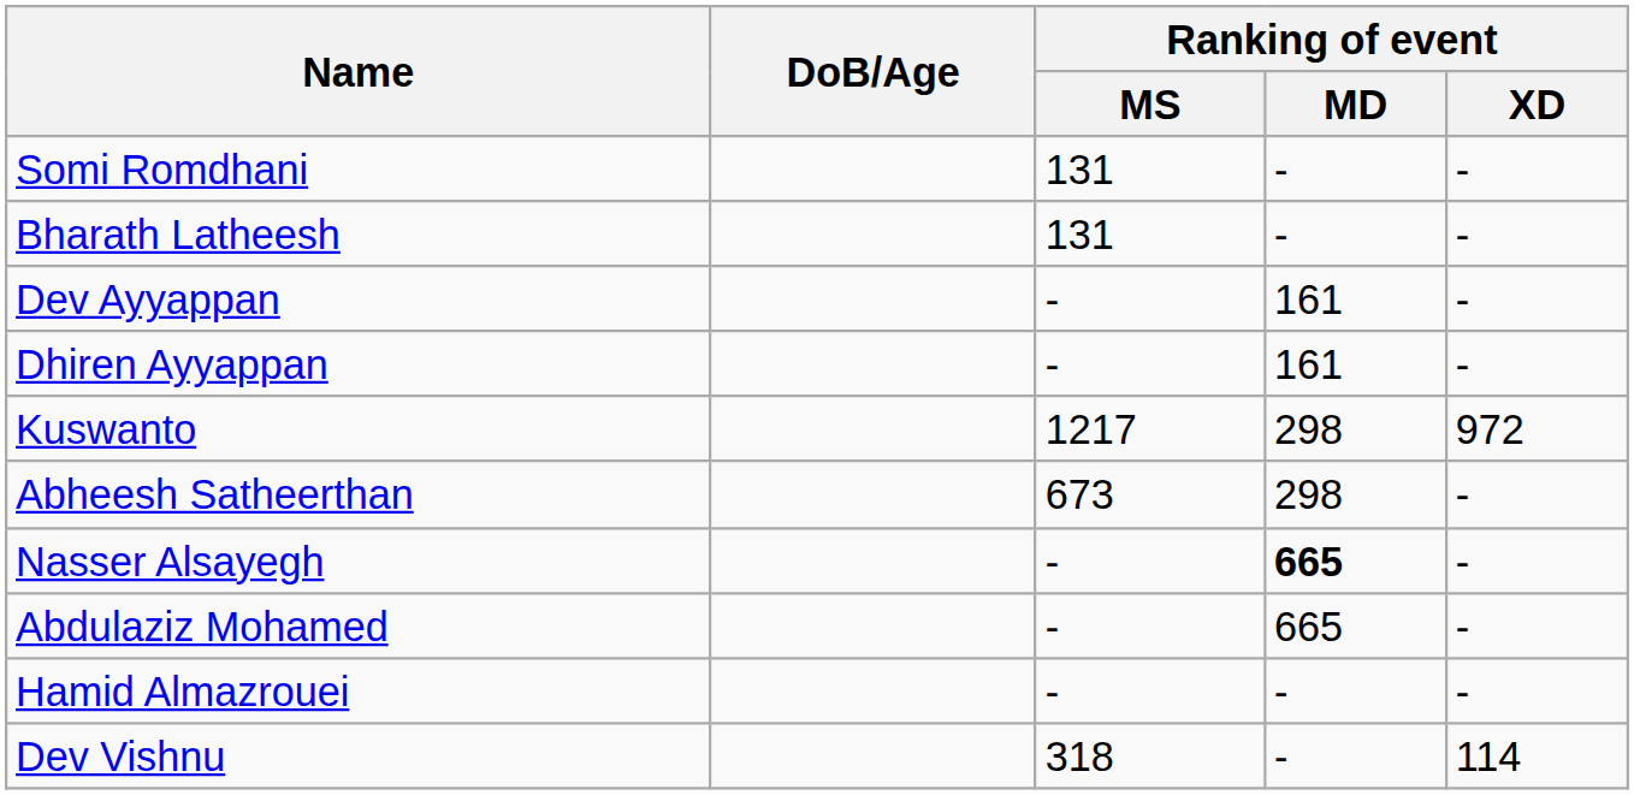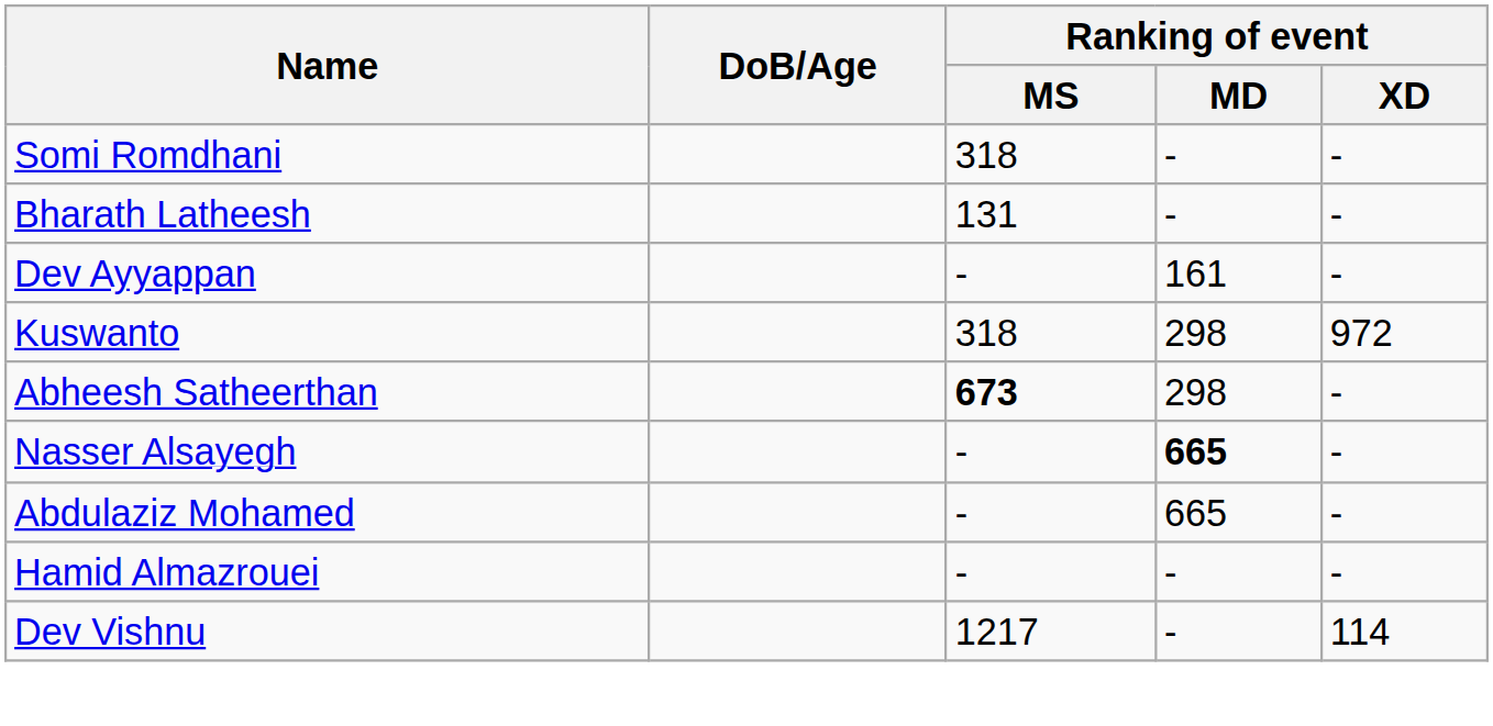Somi Romdhani | Ranking of event / MS: 131 -> 318
- row: Dhiren Ayyappan | - | 161 | -
Kuswanto | Ranking of event / MS: 1217 -> 318
Abheesh Satheerthan | Ranking of event / MS: normal -> bold
Dev Vishnu | Ranking of event / MS: 318 -> 1217
